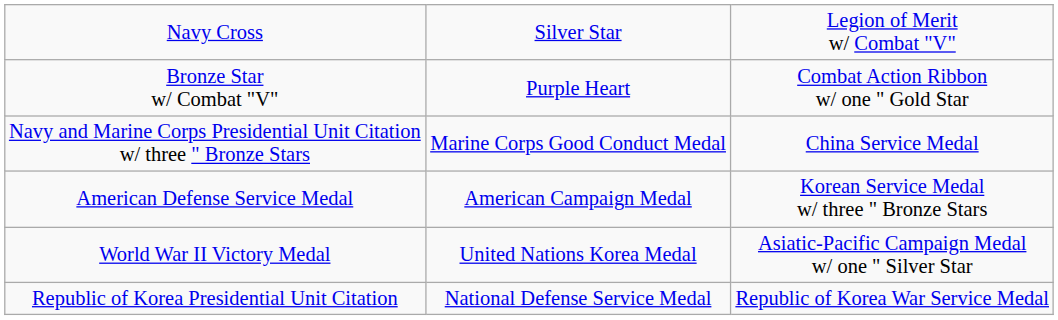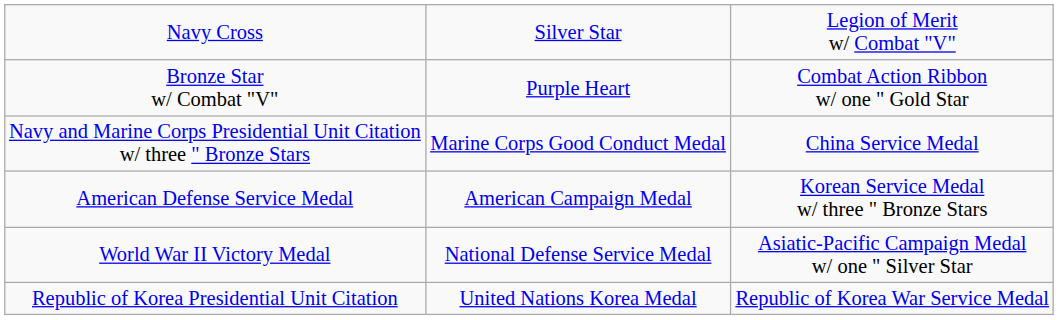World War II Victory Medal | column 2: United Nations Korea Medal -> National Defense Service Medal
Republic of Korea Presidential Unit Citation | column 2: National Defense Service Medal -> United Nations Korea Medal
